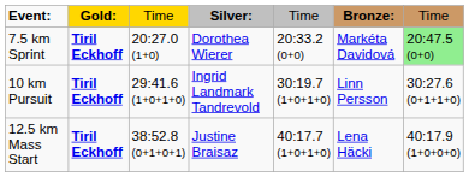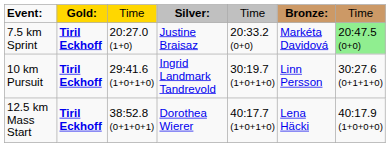7.5 km Sprint | column 4: Dorothea Wierer -> Justine Braisaz
12.5 km Mass Start | column 4: Justine Braisaz -> Dorothea Wierer
